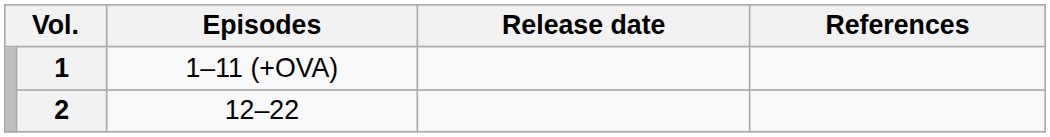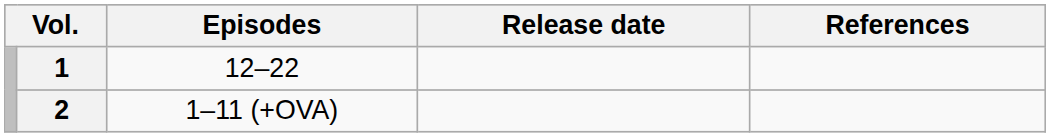1 | Episodes: 1–11 (+OVA) -> 12–22
2 | Episodes: 12–22 -> 1–11 (+OVA)
